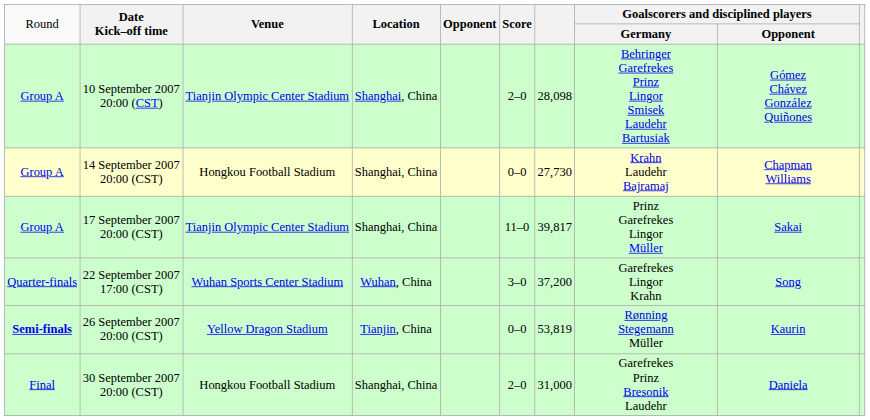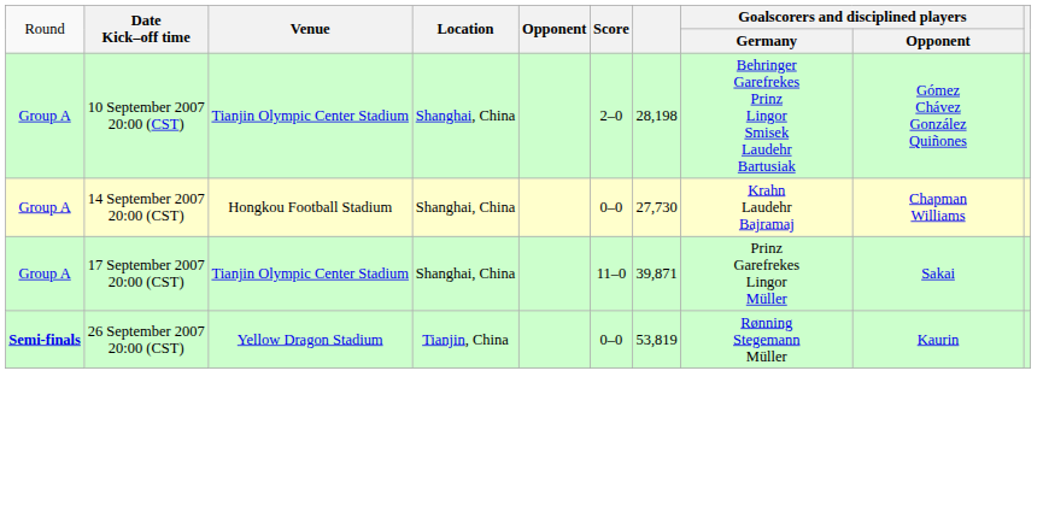10 September 2007 20:00 (CST) | column 7: 28,098 -> 28,198
17 September 2007 20:00 (CST) | column 7: 39,817 -> 39,871
- row: Quarter-finals | 22 September 2007 17:00 (CST) | Wuhan Sports Center Stadium | Wuhan, China | 3–0 | 37,200 | Garefrekes Lingor Krahn | Song
- row: Final | 30 September 2007 20:00 (CST) | Hongkou Football Stadium | Shanghai, China | 2–0 | 31,000 | Garefrekes Prinz Bresonik Laudehr | Daniela
